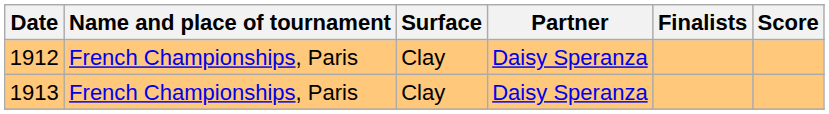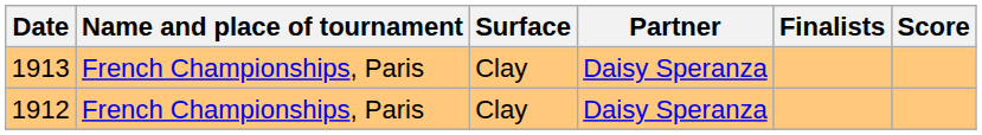rows swapped: 1912 <-> 1913
